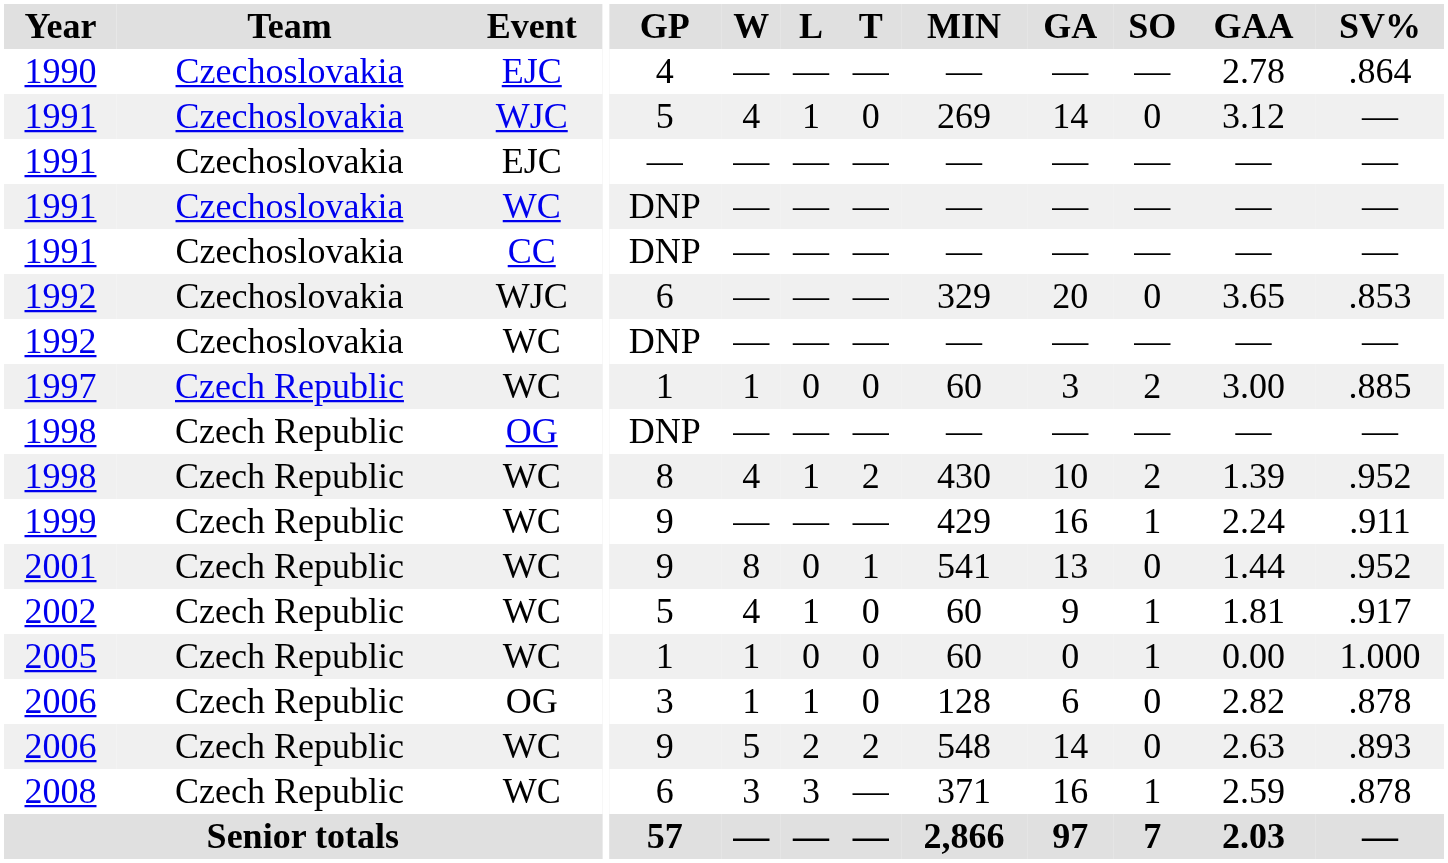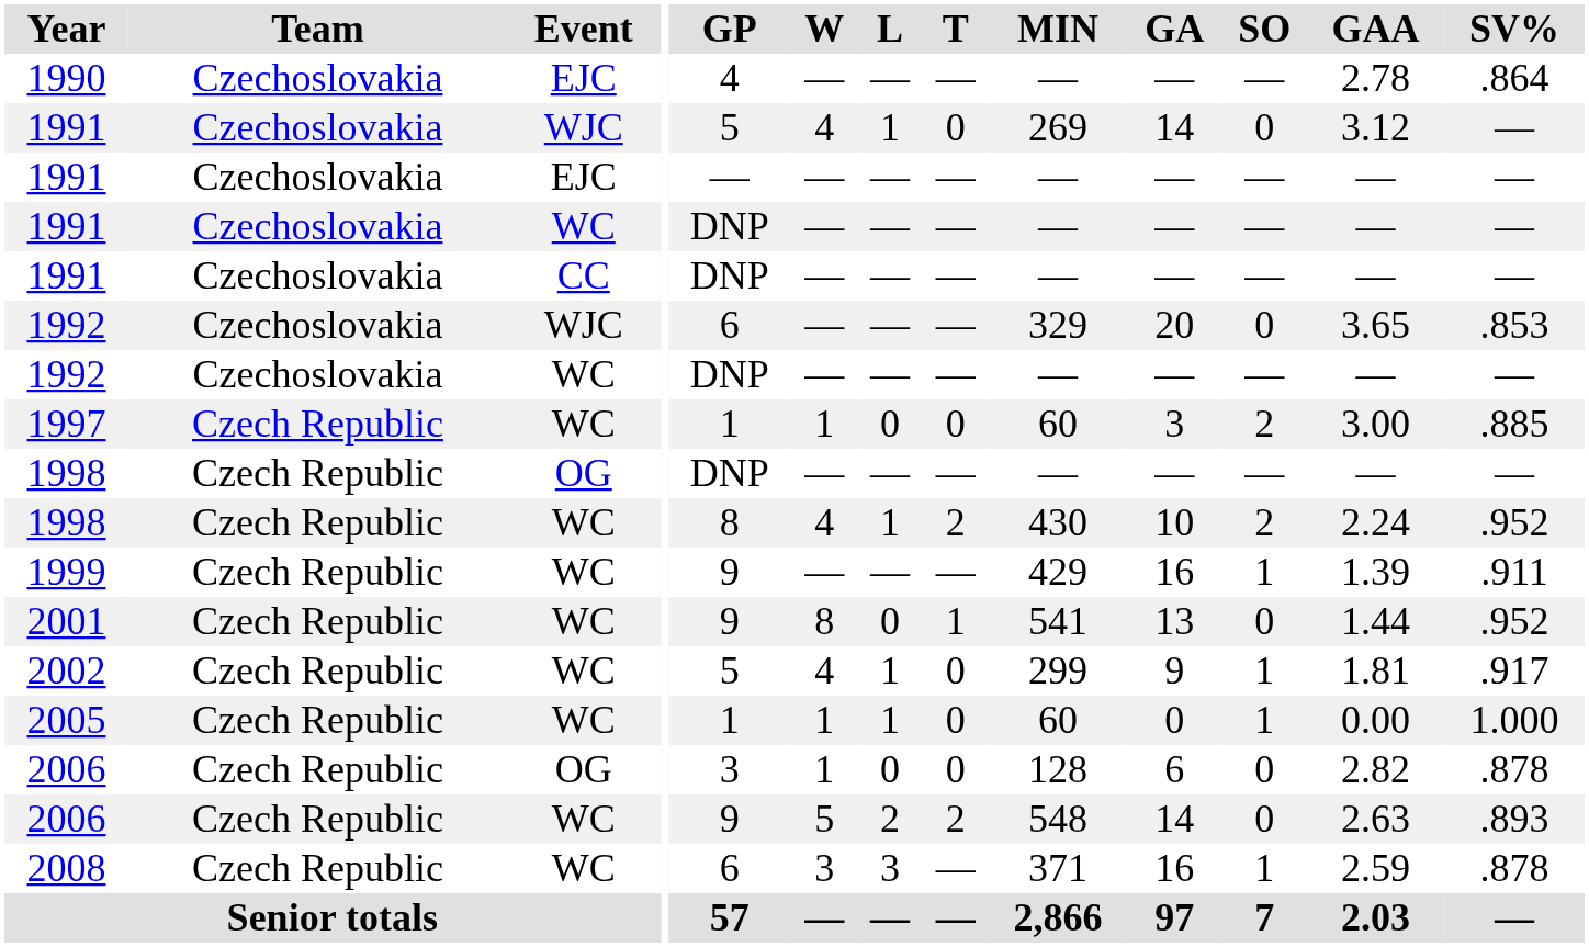1998 / WC | GAA: 1.39 -> 2.24
1999 | GAA: 2.24 -> 1.39
2002 | MIN: 60 -> 299
2005 | L: 0 -> 1
2006 / OG | L: 1 -> 0
